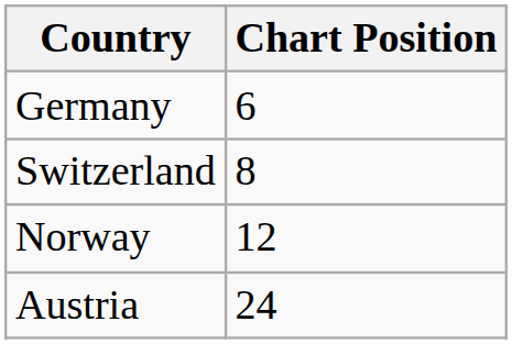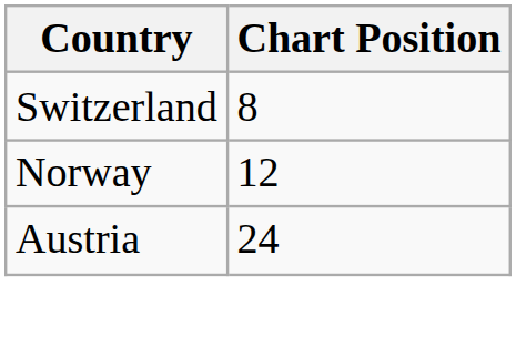- row: Germany | 6
